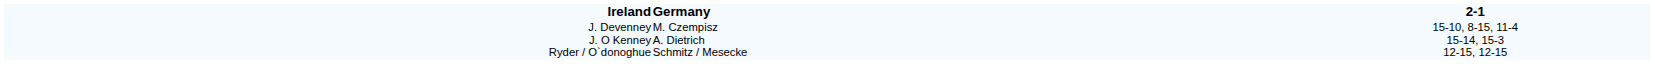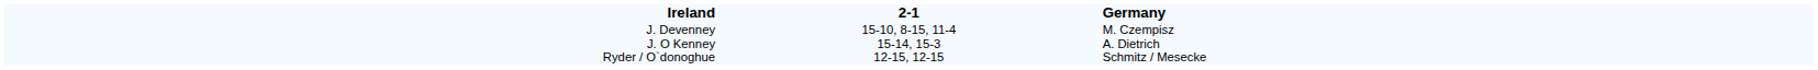columns swapped: 2-1 <-> Germany
